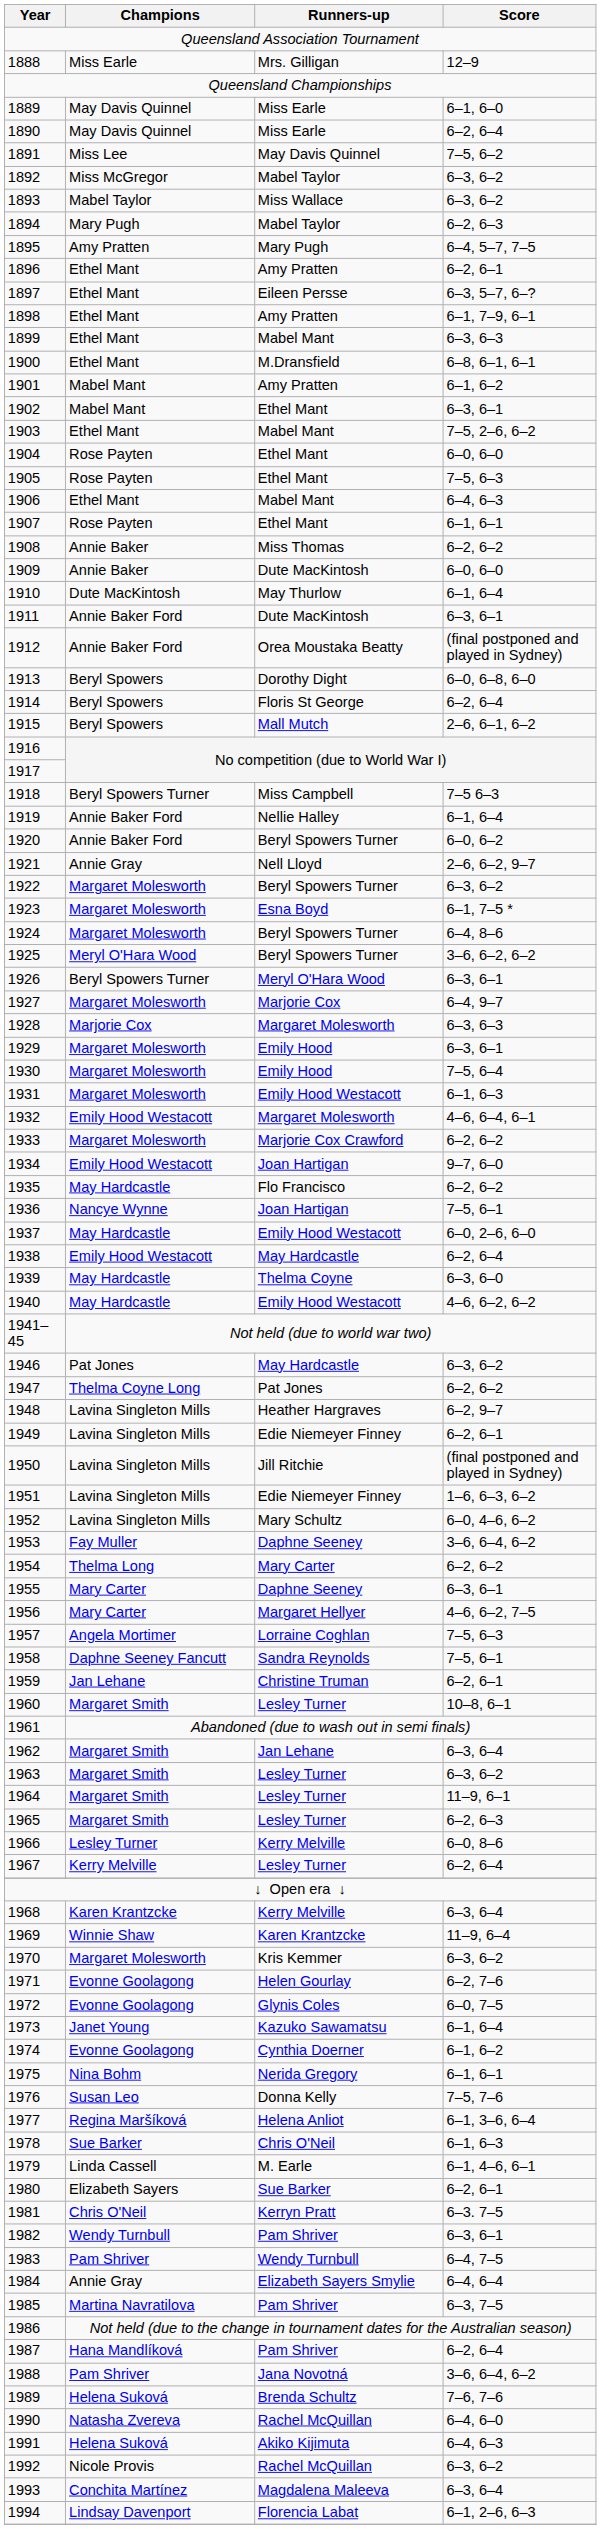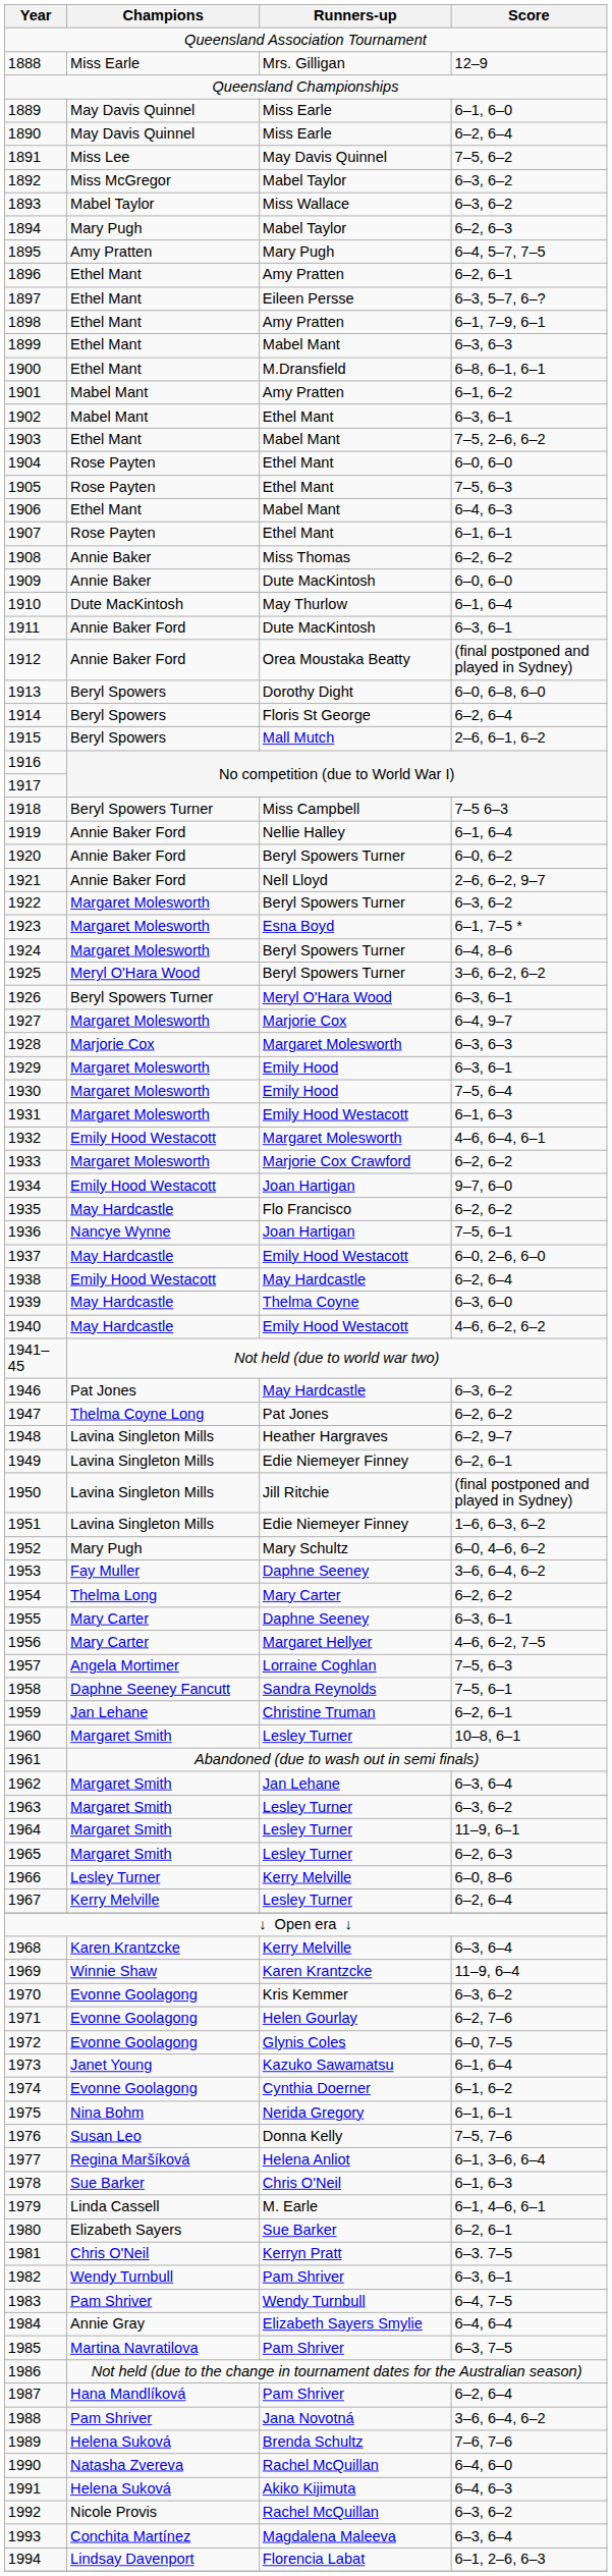1921 | Champions: Annie Gray -> Annie Baker Ford
1952 | Champions: Lavina Singleton Mills -> Mary Pugh
1970 | Champions: Margaret Molesworth -> Evonne Goolagong
